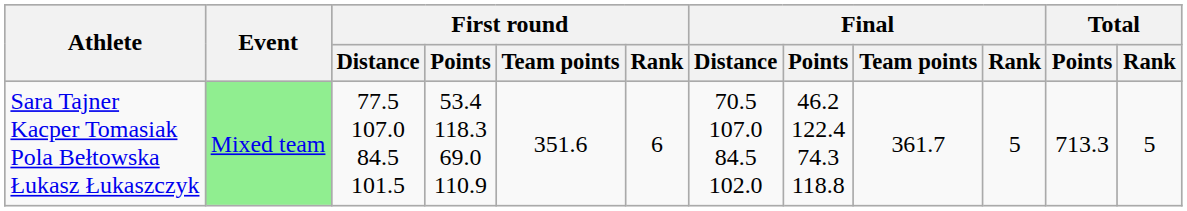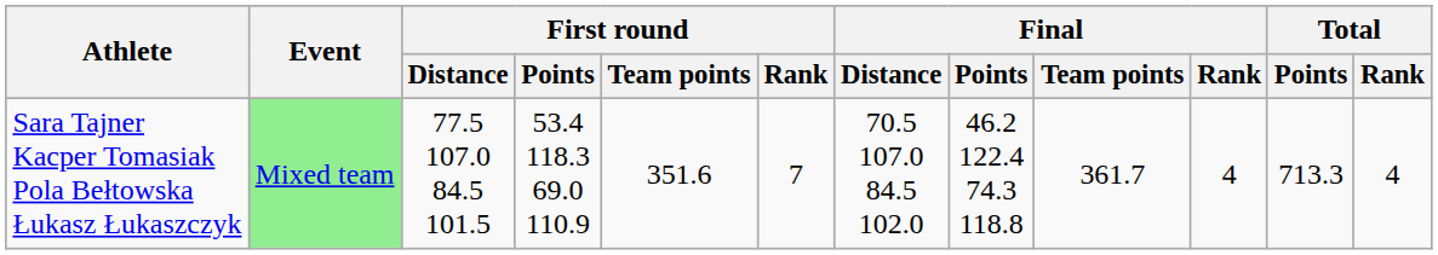Sara Tajner Kacper Tomasiak Pola Bełtowska Łukasz Łukaszczyk | First round / Rank: 6 -> 7
Sara Tajner Kacper Tomasiak Pola Bełtowska Łukasz Łukaszczyk | Final / Rank: 5 -> 4
Sara Tajner Kacper Tomasiak Pola Bełtowska Łukasz Łukaszczyk | Total / Rank: 5 -> 4
